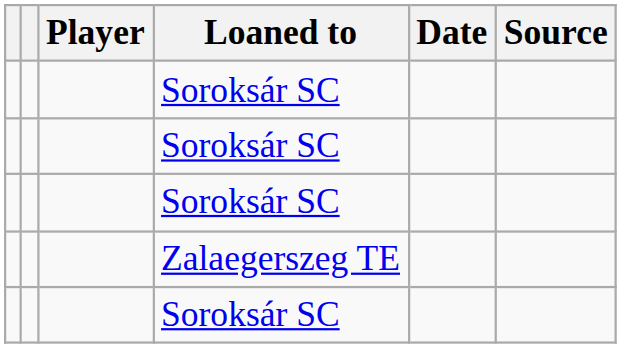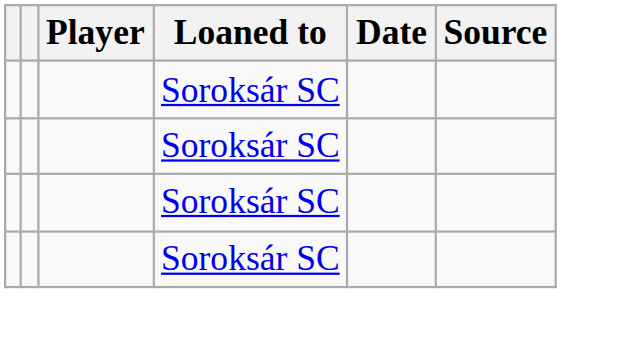- row: Zalaegerszeg TE
